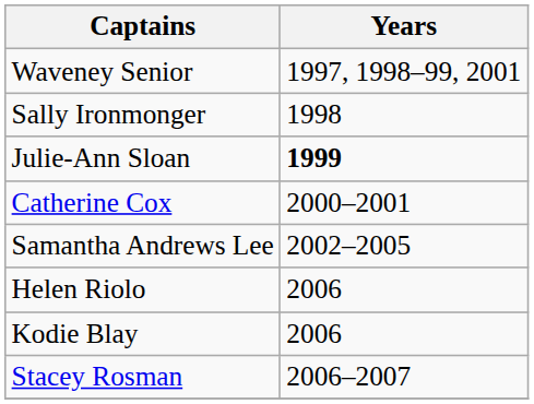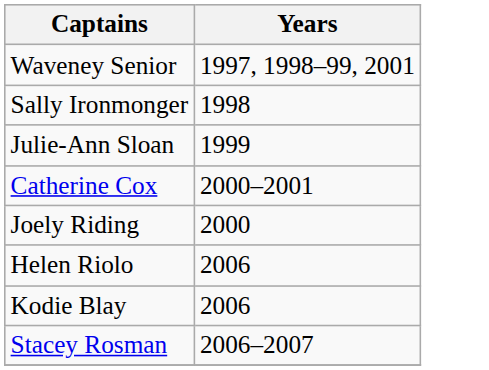Julie-Ann Sloan | Years: bold -> normal
+ row: Joely Riding | 2000
- row: Samantha Andrews Lee | 2002–2005
